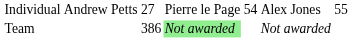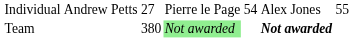Team | column 3: 386 -> 380
Team | column 6: normal -> bold
